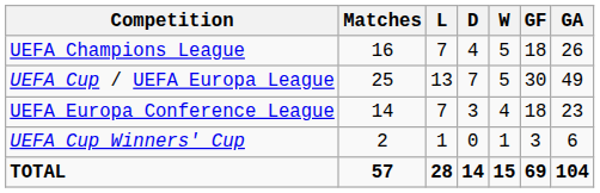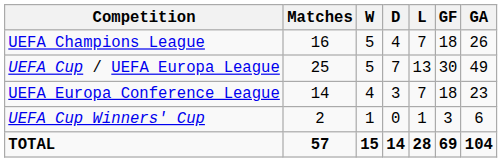columns swapped: W <-> L
